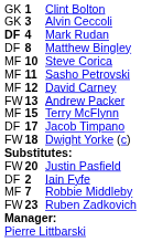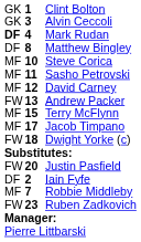Jacob Timpano | column 1: DF -> MF
